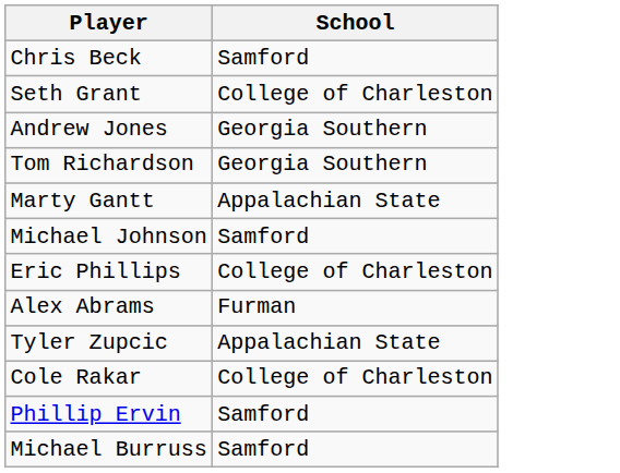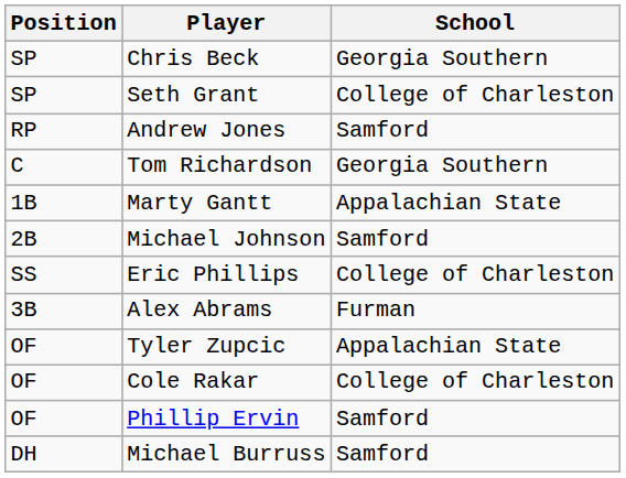+ column: Position | SP | SP | RP | C | 1B | 2B | SS | 3B | OF | OF | OF | DH
Chris Beck | School: Samford -> Georgia Southern
Andrew Jones | School: Georgia Southern -> Samford
